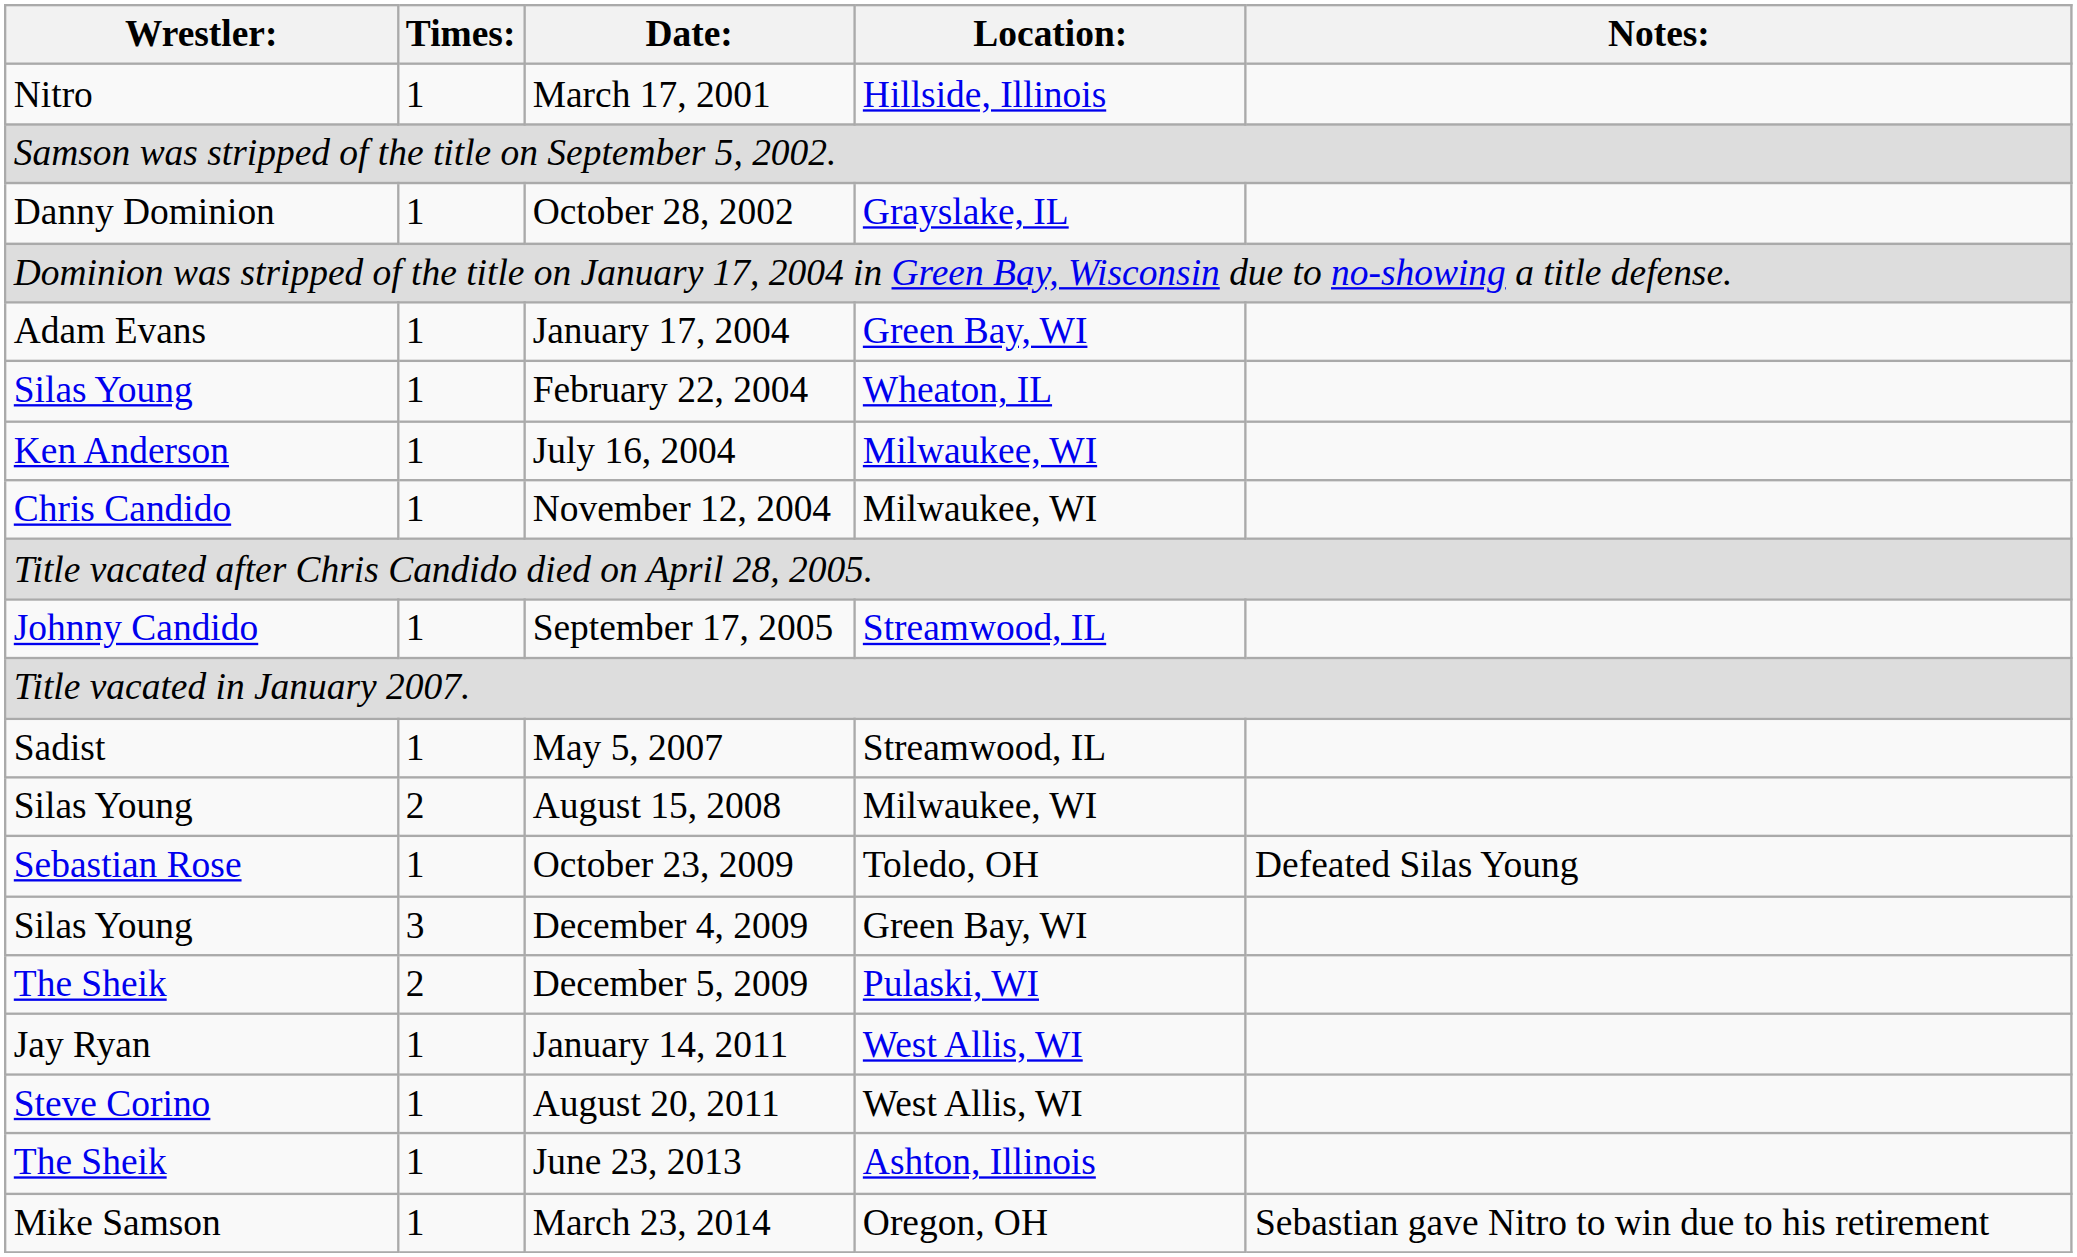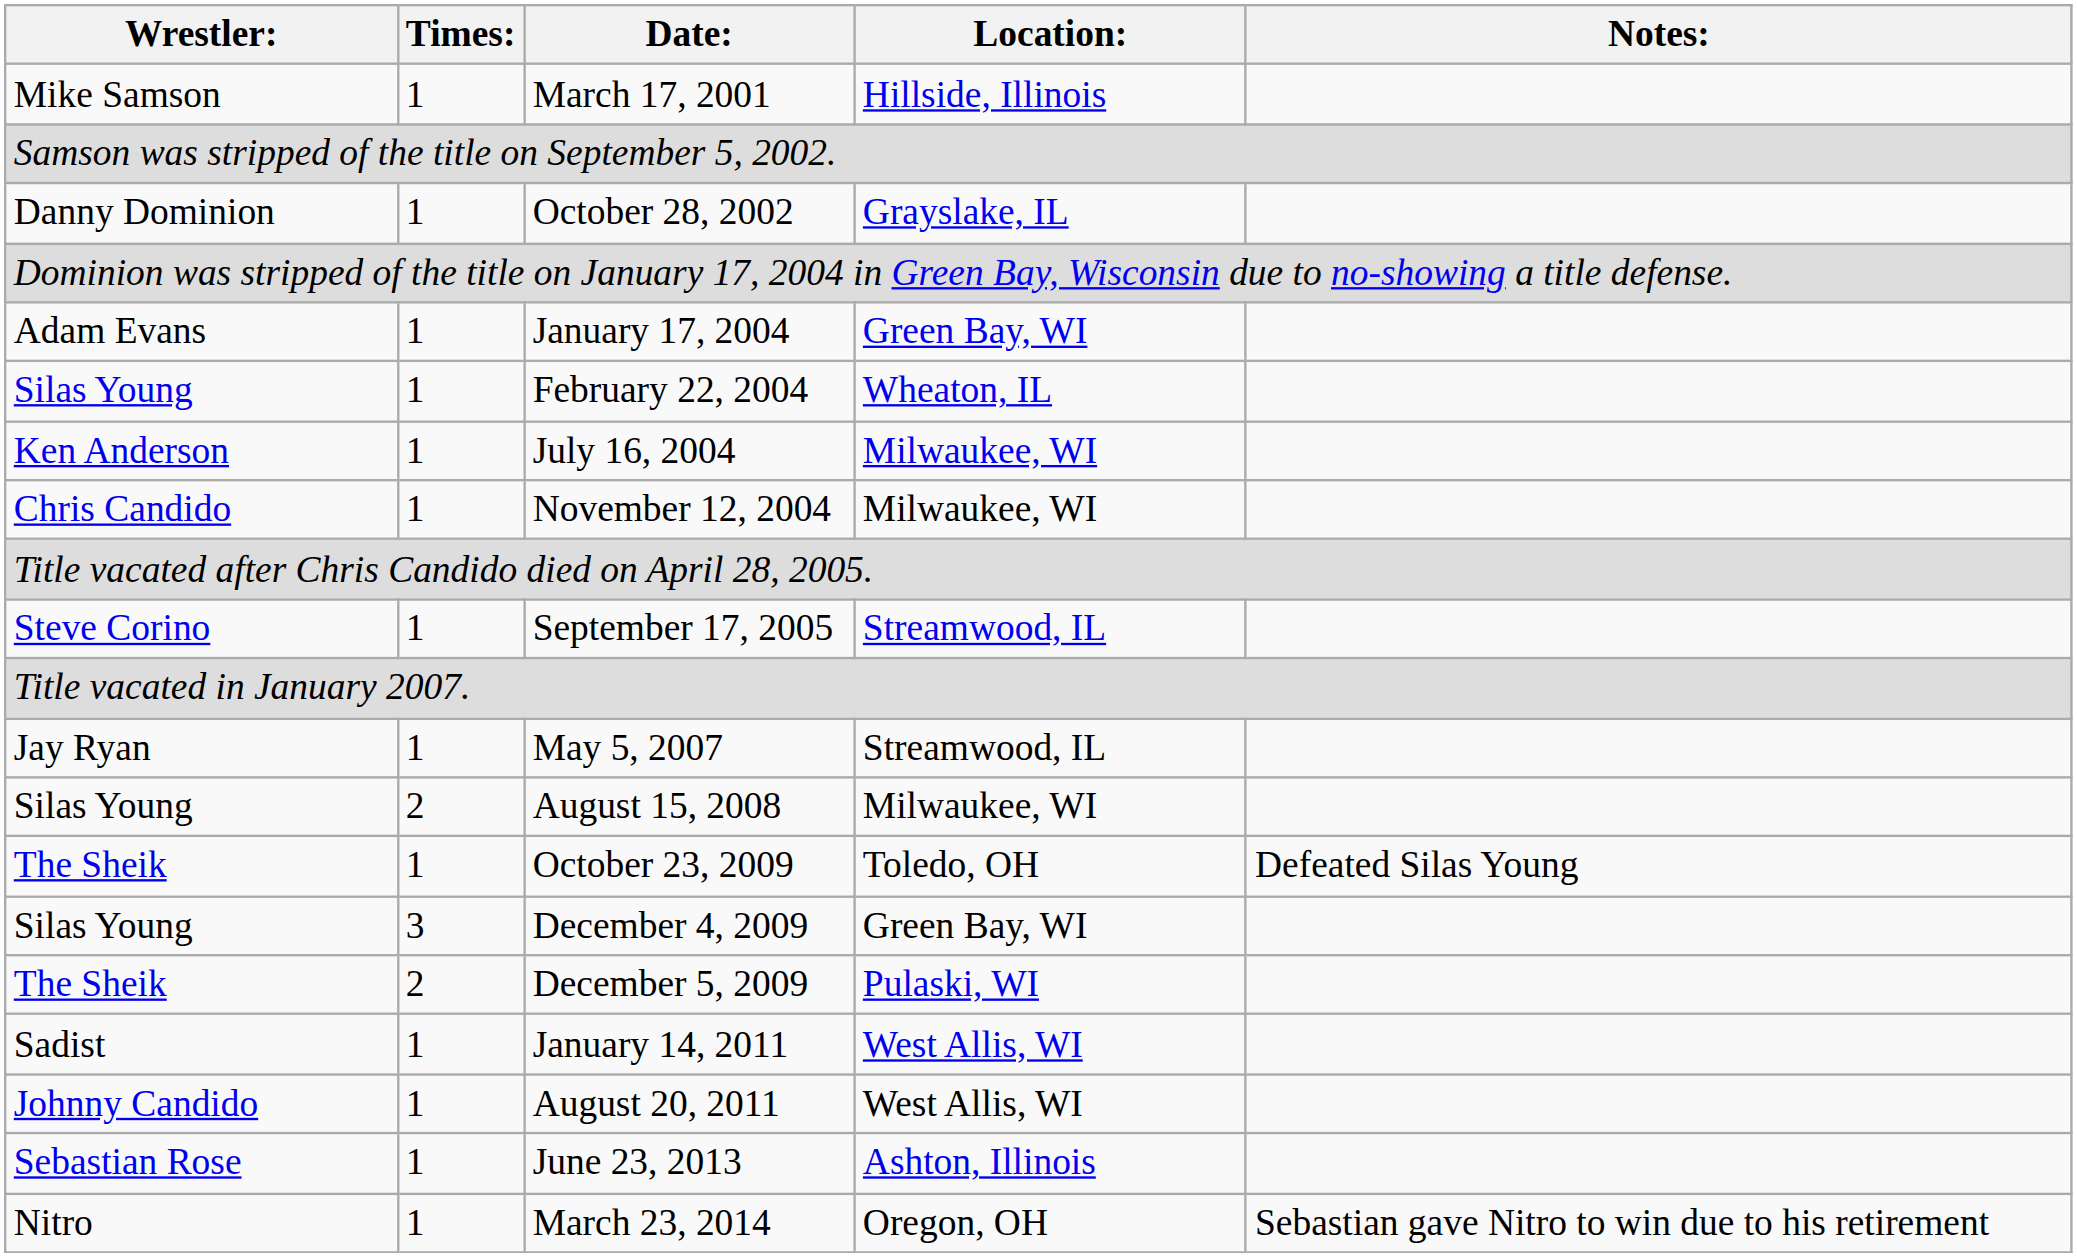March 17, 2001 | Wrestler:: Nitro -> Mike Samson
September 17, 2005 | Wrestler:: Johnny Candido -> Steve Corino
May 5, 2007 | Wrestler:: Sadist -> Jay Ryan
October 23, 2009 | Wrestler:: Sebastian Rose -> The Sheik
January 14, 2011 | Wrestler:: Jay Ryan -> Sadist
August 20, 2011 | Wrestler:: Steve Corino -> Johnny Candido
June 23, 2013 | Wrestler:: The Sheik -> Sebastian Rose
March 23, 2014 | Wrestler:: Mike Samson -> Nitro
